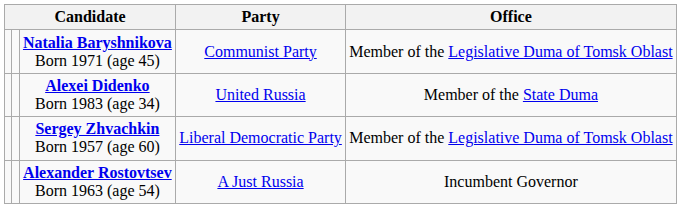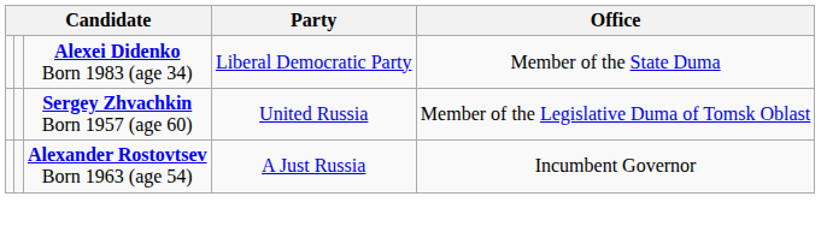- row: Natalia Baryshnikova Born 1971 (age 45) | Communist Party | Member of the Legislative Duma of Tomsk Oblast
Alexei Didenko Born 1983 (age 34) | Party: United Russia -> Liberal Democratic Party
Sergey Zhvachkin Born 1957 (age 60) | Party: Liberal Democratic Party -> United Russia
